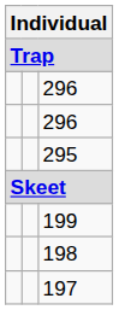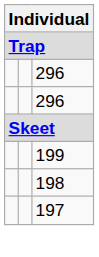- row: 295
